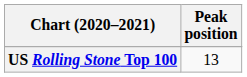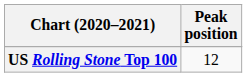US Rolling Stone Top 100 | Peak position: 13 -> 12
